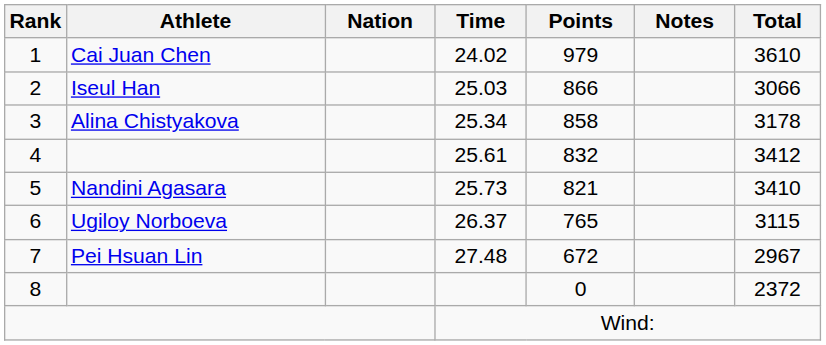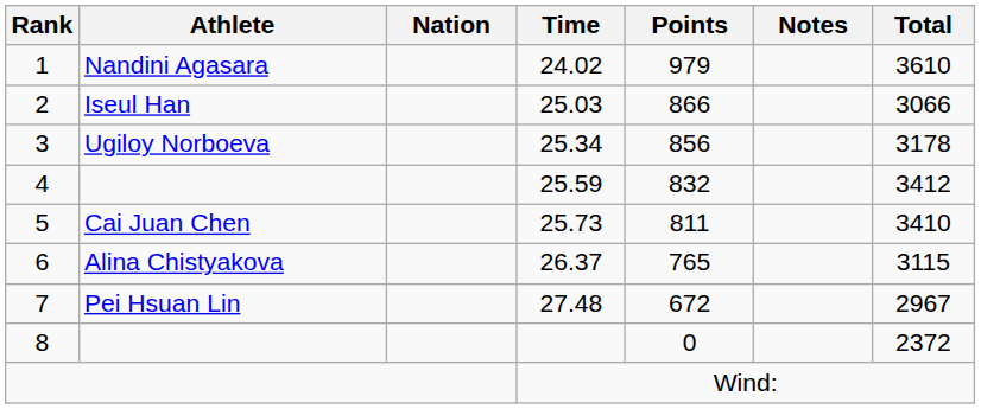1 | Athlete: Cai Juan Chen -> Nandini Agasara
3 | Athlete: Alina Chistyakova -> Ugiloy Norboeva
3 | Points: 858 -> 856
4 | Time: 25.61 -> 25.59
5 | Athlete: Nandini Agasara -> Cai Juan Chen
5 | Points: 821 -> 811
6 | Athlete: Ugiloy Norboeva -> Alina Chistyakova
